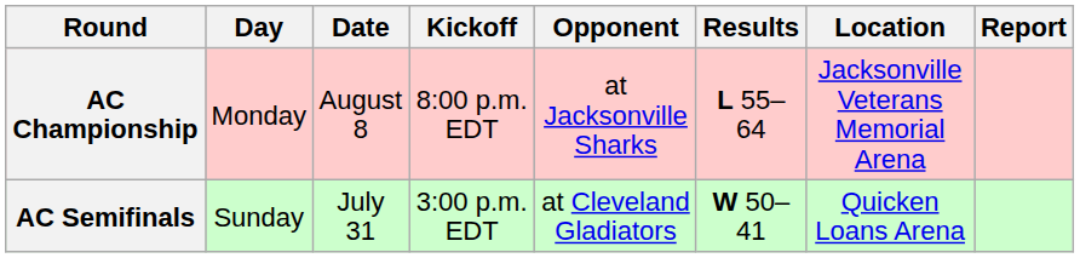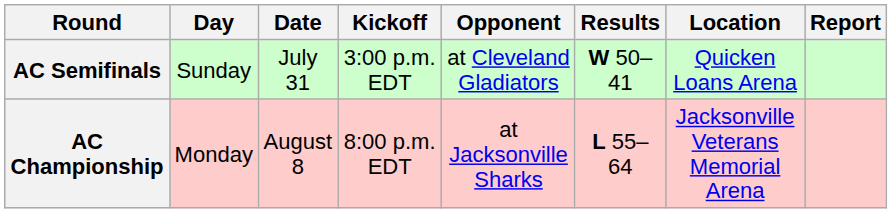rows swapped: AC Semifinals <-> AC Championship
